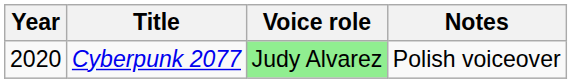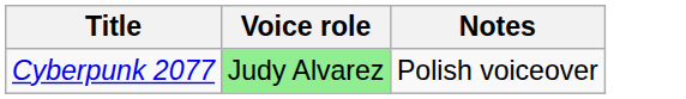- column: Year | 2020
